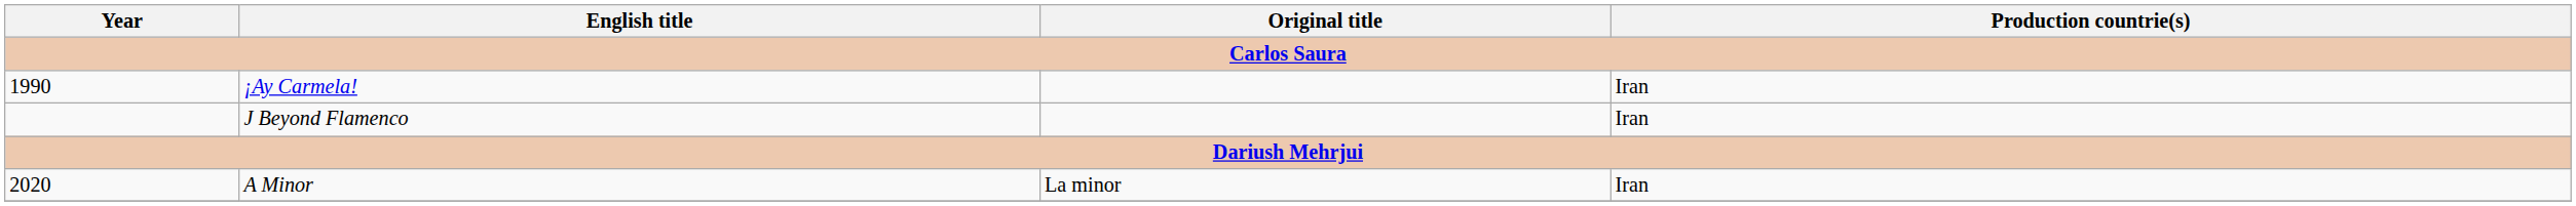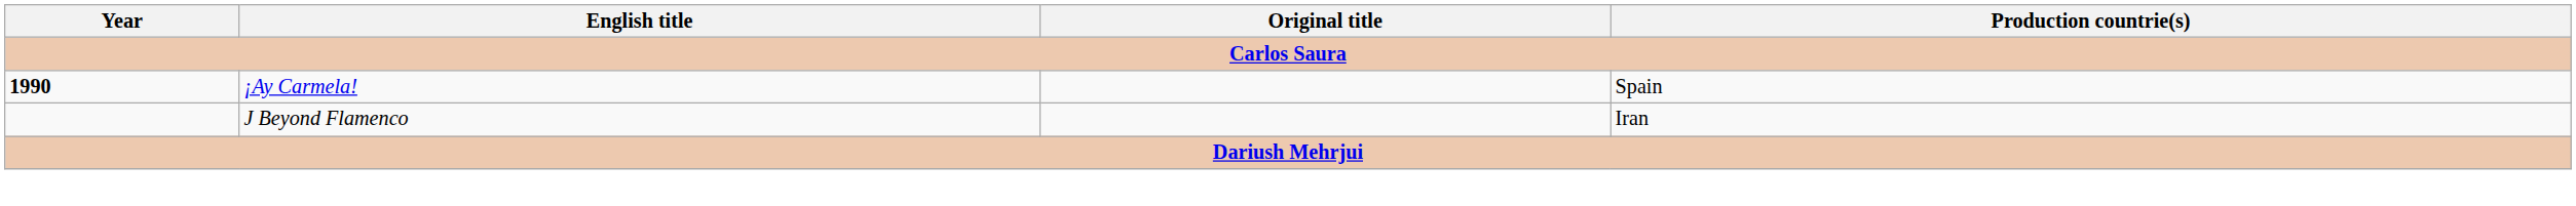¡Ay Carmela! | Year: normal -> bold
¡Ay Carmela! | Production countrie(s): Iran -> Spain
- row: 2020 | A Minor | La minor | Iran
